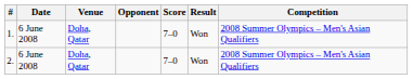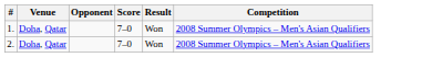- column: Date | 6 June 2008 | 6 June 2008
